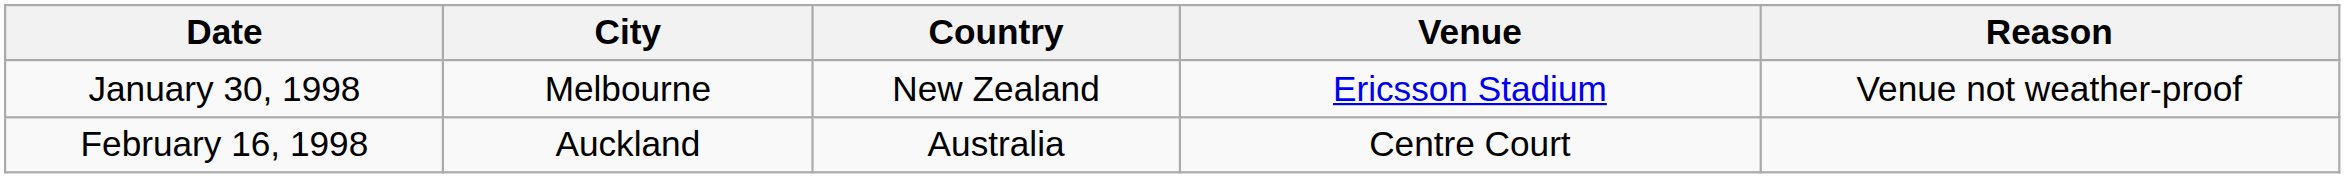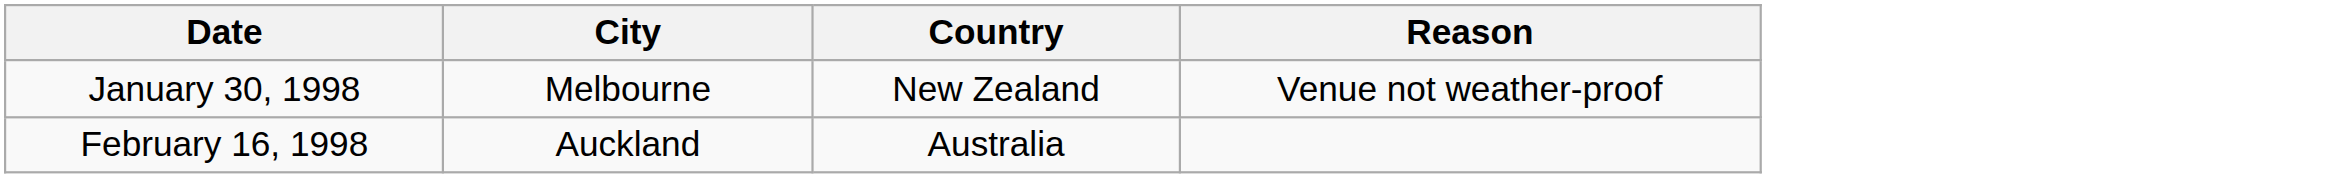- column: Venue | Ericsson Stadium | Centre Court
